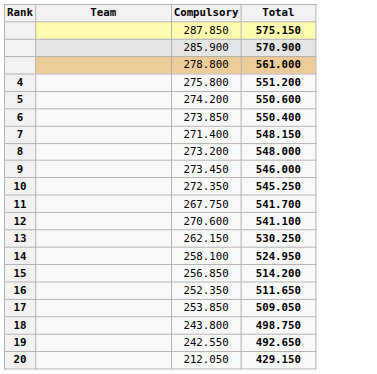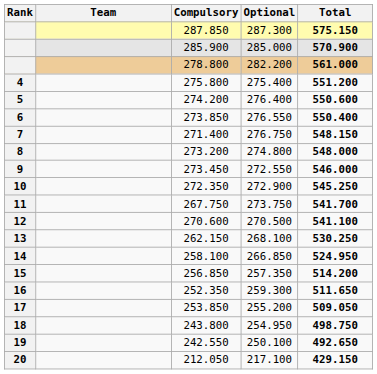+ column: Optional | 287.300 | 285.000 | 282.200 | 275.400 | 276.400 | 276.550 | 276.750 | 274.800 | 272.550 | 272.900 | 273.750 | 270.500 | 268.100 | 266.850 | 257.350 | 259.300 | 255.200 | 254.950 | 250.100 | 217.100
